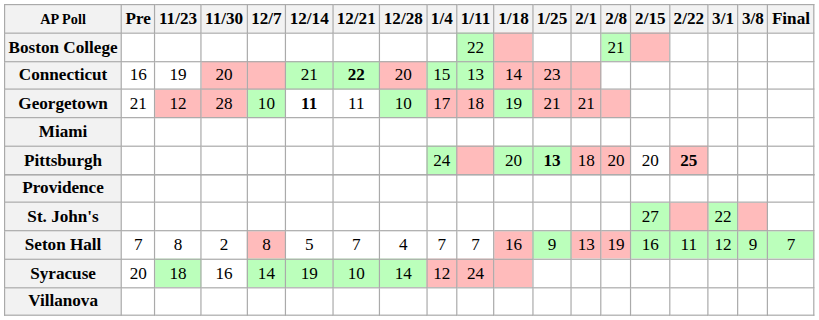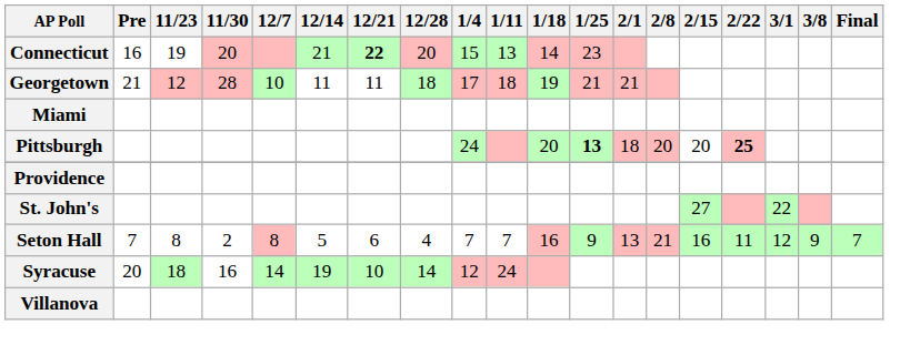- row: Boston College | 22 | 21
Georgetown | 12/14: bold -> normal
Georgetown | 12/28: 10 -> 18
Seton Hall | 12/21: 7 -> 6
Seton Hall | 2/8: 19 -> 21
